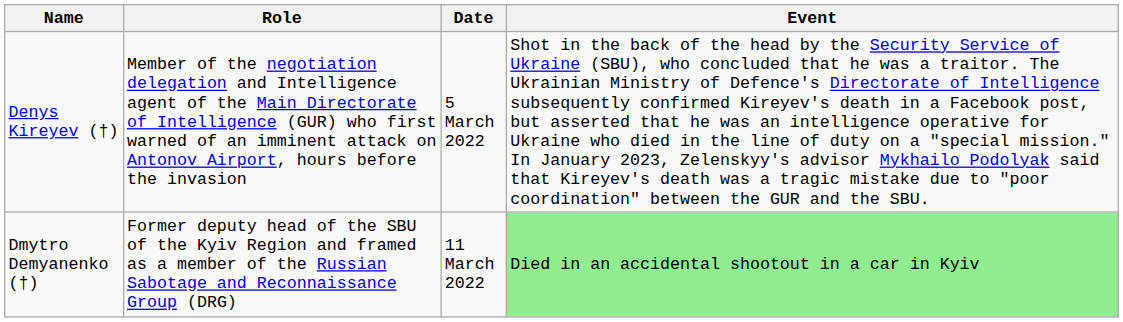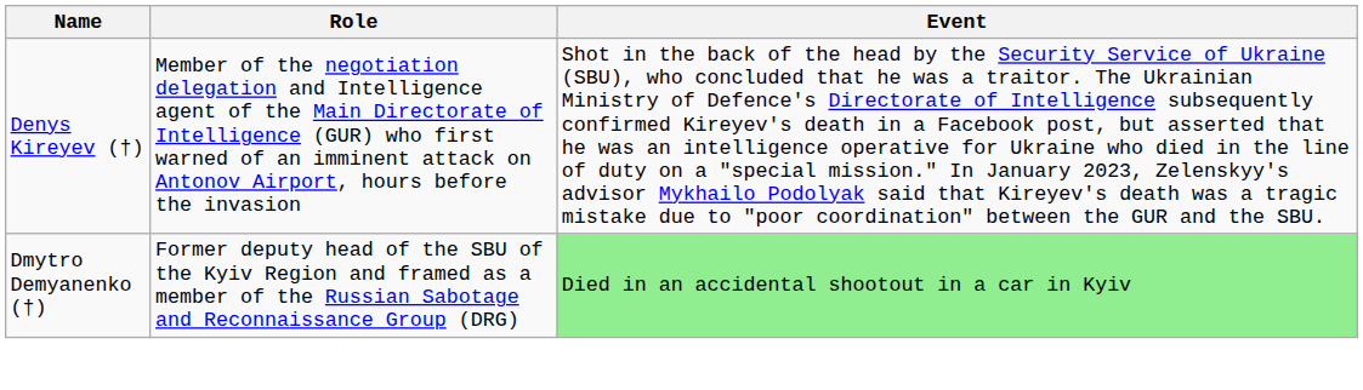- column: Date | 5 March 2022 | 11 March 2022
